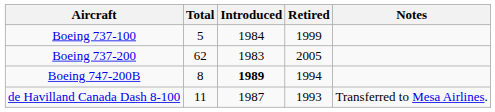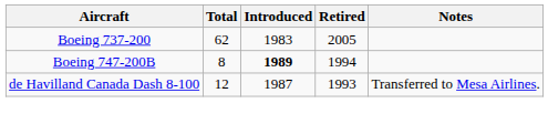- row: Boeing 737-100 | 5 | 1984 | 1999
de Havilland Canada Dash 8-100 | Total: 11 -> 12
